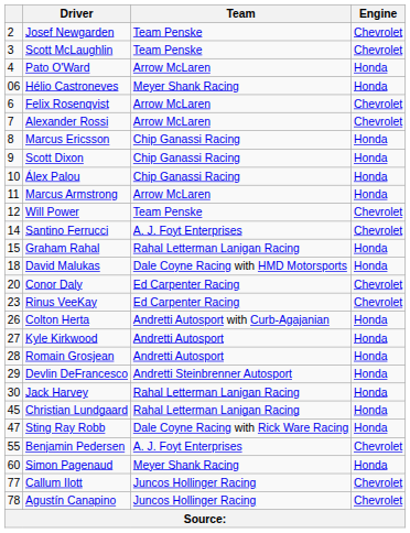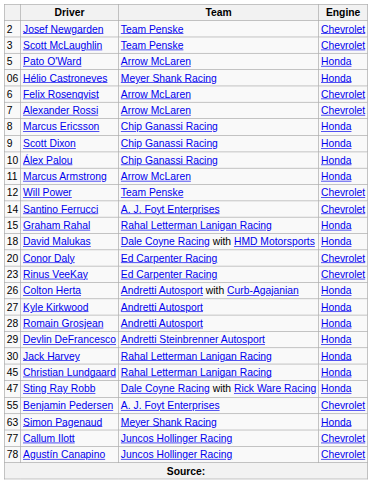Pato O'Ward | column 1: 4 -> 5
Simon Pagenaud | column 1: 60 -> 63
